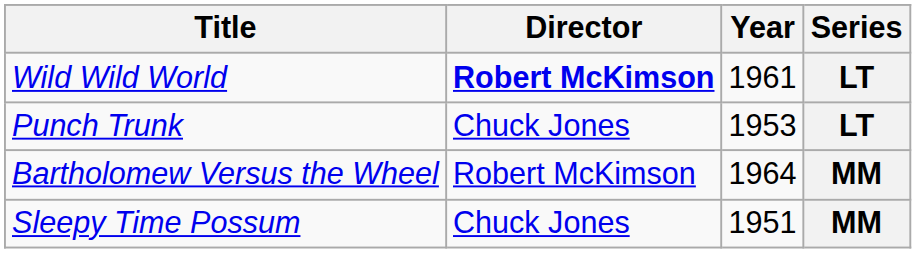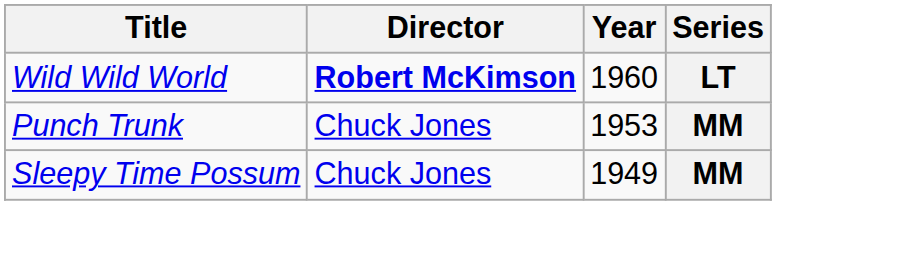Wild Wild World | Year: 1961 -> 1960
Punch Trunk | Series: LT -> MM
- row: Bartholomew Versus the Wheel | Robert McKimson | 1964 | MM
Sleepy Time Possum | Year: 1951 -> 1949
